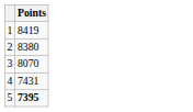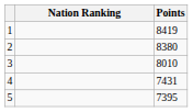+ column: Nation Ranking
3 | Points: 8070 -> 8010
5 | Points: bold -> normal
